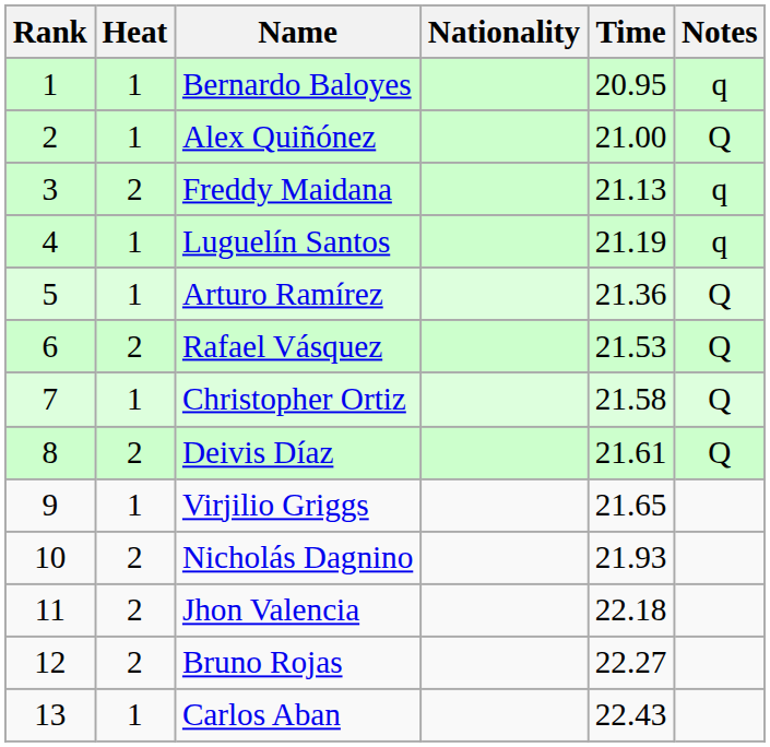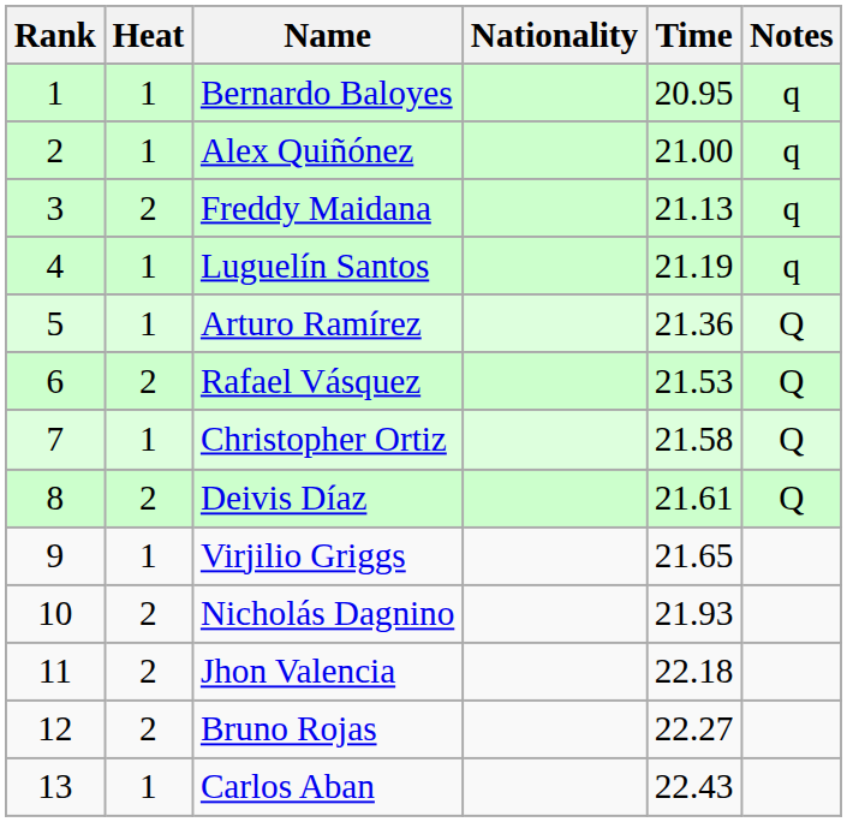Alex Quiñónez | Notes: Q -> q
